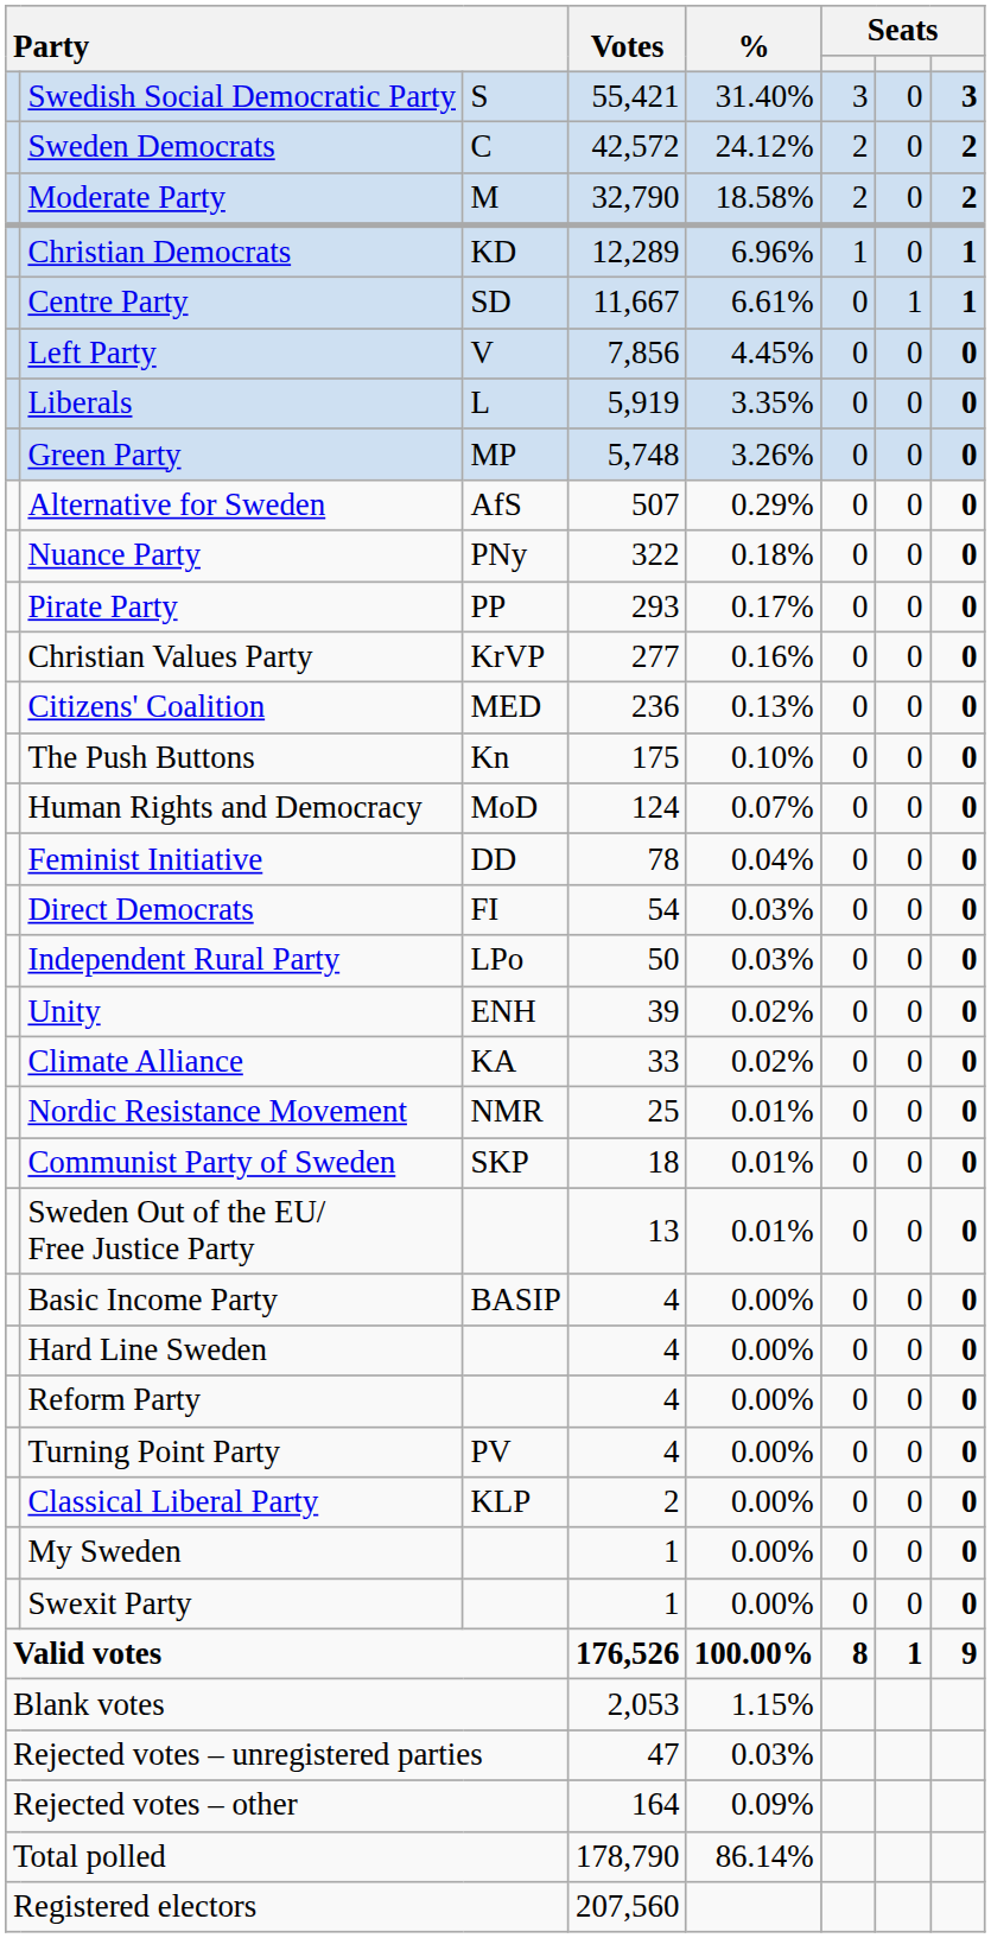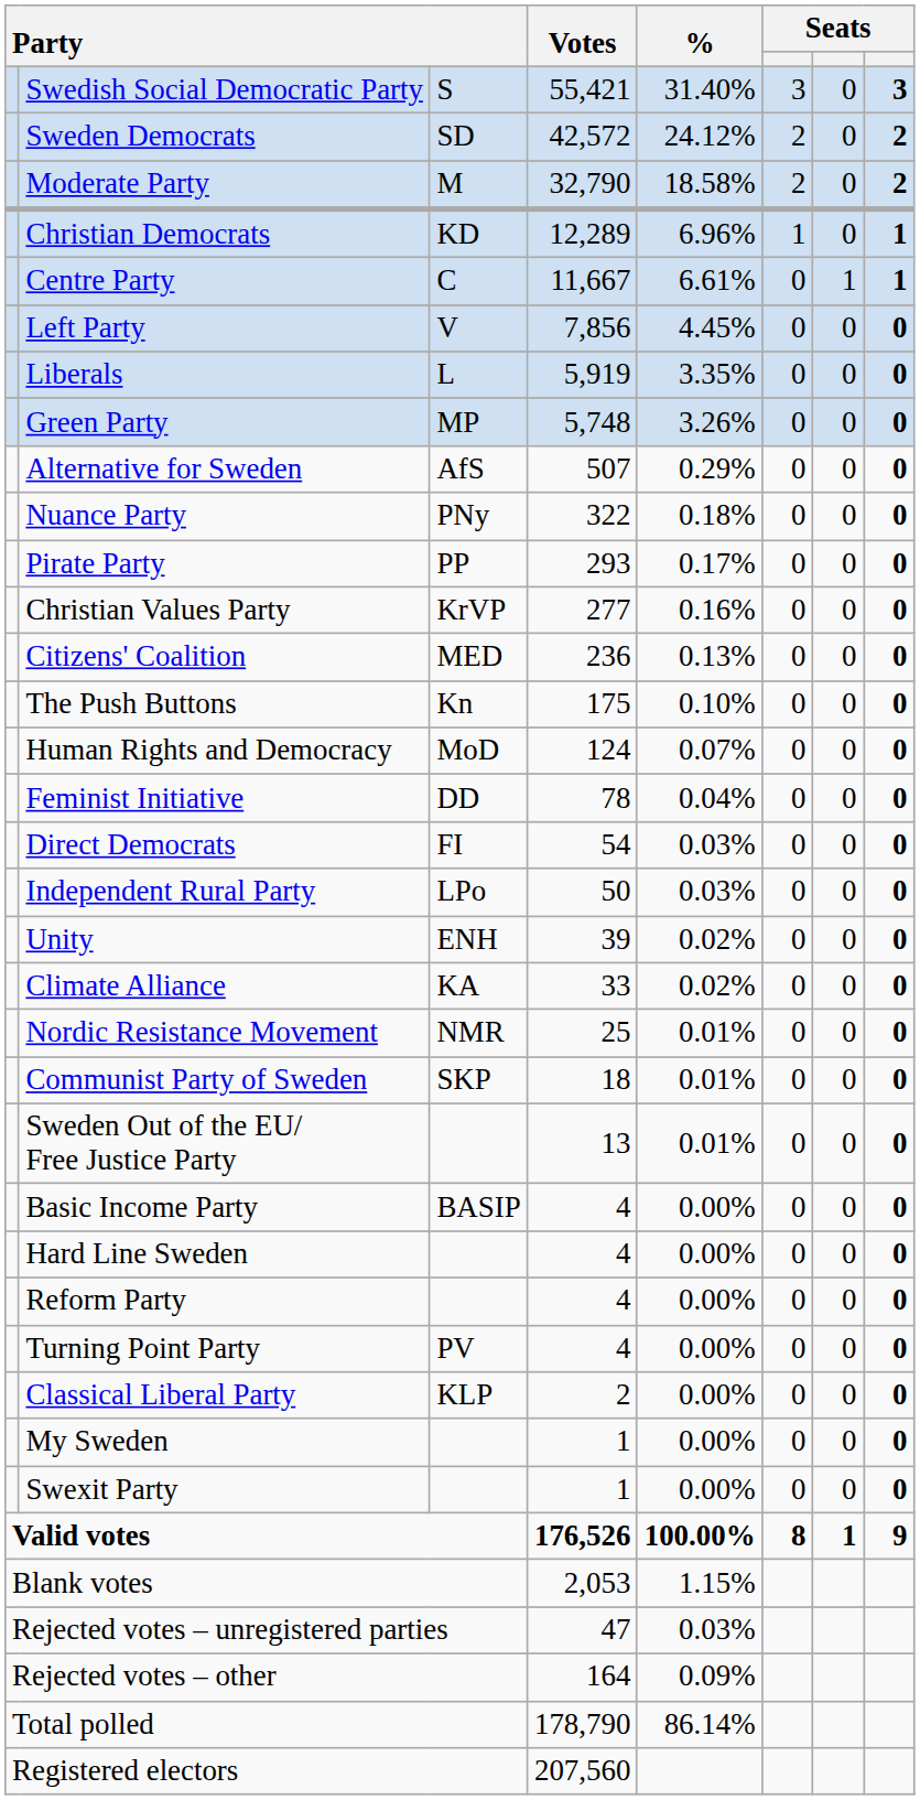Sweden Democrats | column 3: C -> SD
Centre Party | column 3: SD -> C
